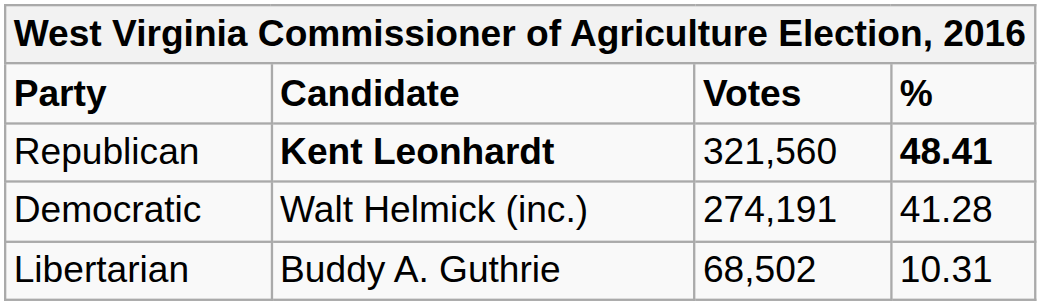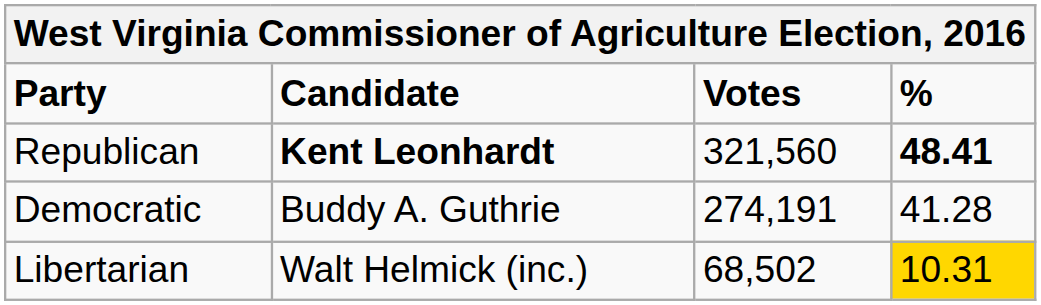Democratic | Candidate: Walt Helmick (inc.) -> Buddy A. Guthrie
Libertarian | Candidate: Buddy A. Guthrie -> Walt Helmick (inc.)
Libertarian | %: no background -> gold background
